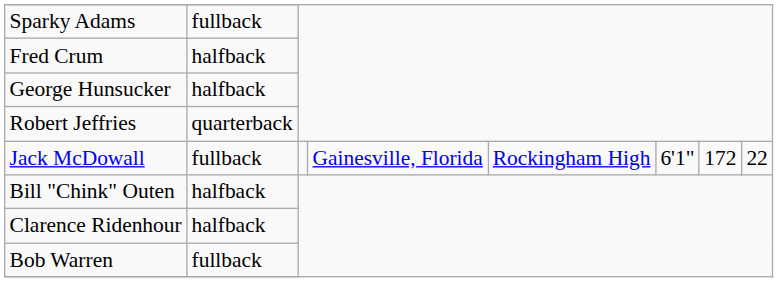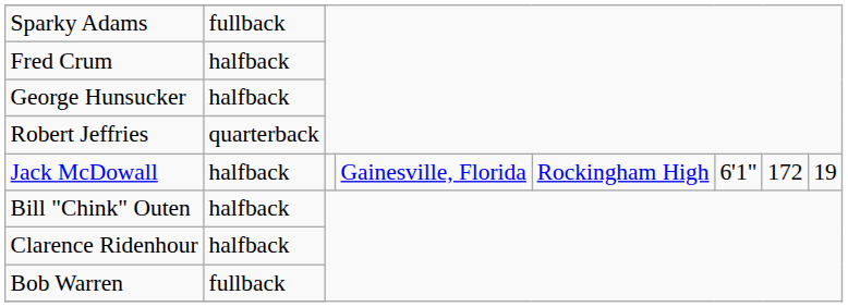Jack McDowall | column 2: fullback -> halfback
Jack McDowall | column 8: 22 -> 19
